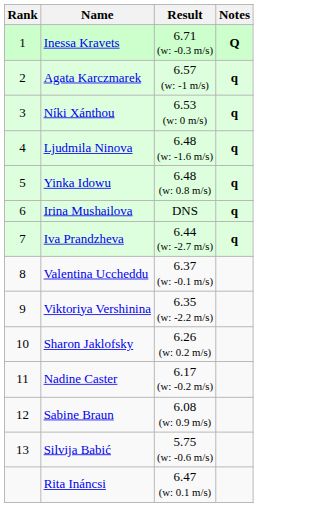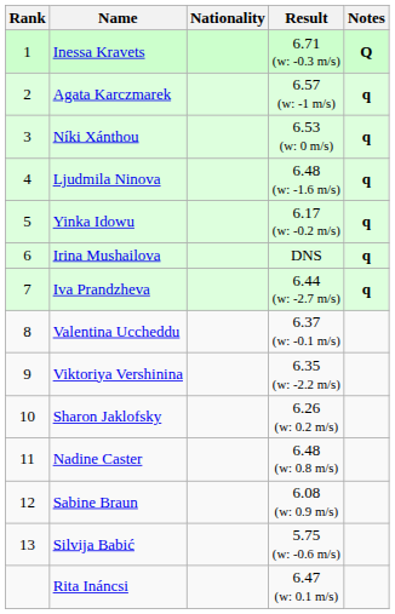+ column: Nationality
Yinka Idowu | Result: 6.48 (w: 0.8 m/s) -> 6.17 (w: -0.2 m/s)
Nadine Caster | Result: 6.17 (w: -0.2 m/s) -> 6.48 (w: 0.8 m/s)
